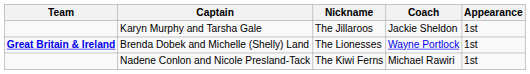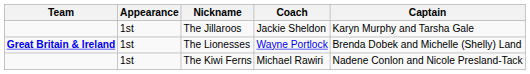columns swapped: Appearance <-> Captain
